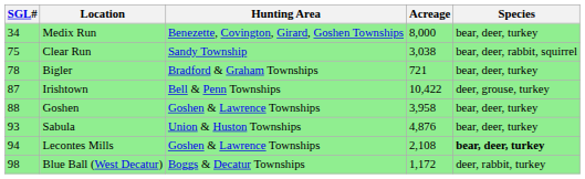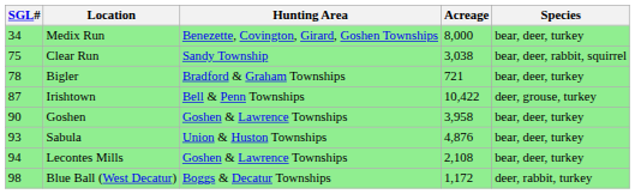Goshen | SGL#: 88 -> 90
Lecontes Mills | Species: bold -> normal
